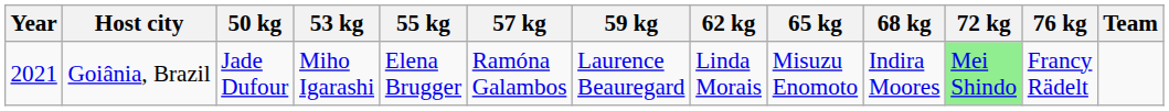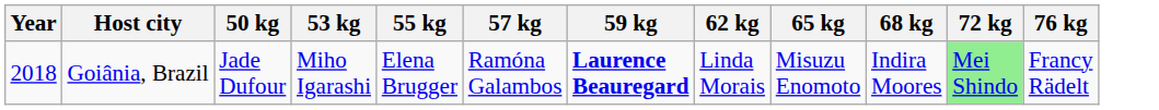- column: Team
Goiânia, Brazil | Year: 2021 -> 2018
Goiânia, Brazil | 59 kg: normal -> bold
